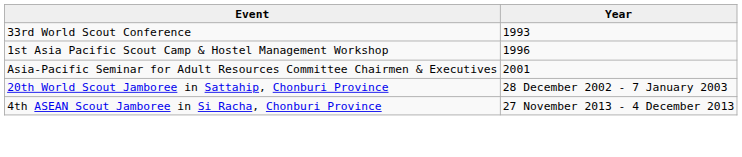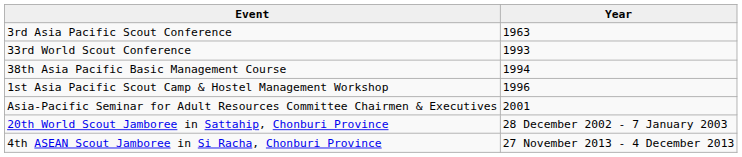+ row: 3rd Asia Pacific Scout Conference | 1963
+ row: 38th Asia Pacific Basic Management Course | 1994
